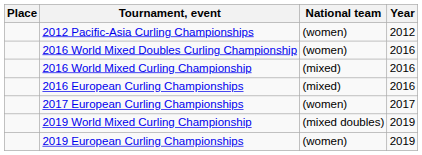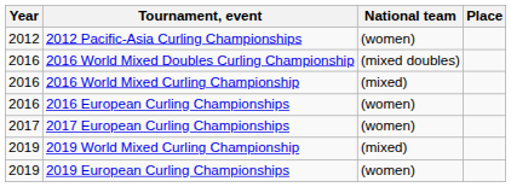columns swapped: Year <-> Place
2016 World Mixed Doubles Curling Championship | National team: (women) -> (mixed doubles)
2016 European Curling Championships | National team: (mixed) -> (women)
2019 World Mixed Curling Championship | National team: (mixed doubles) -> (mixed)
